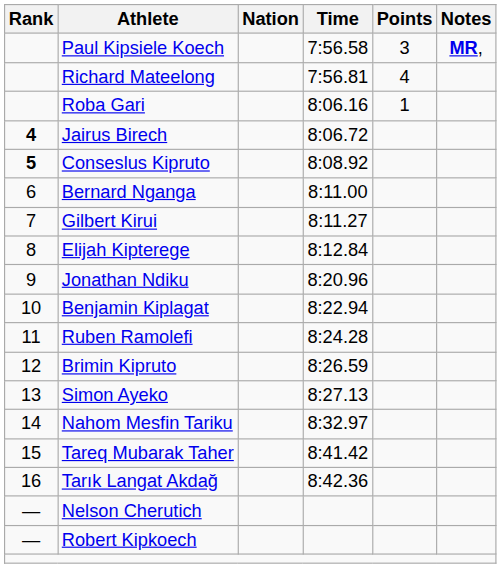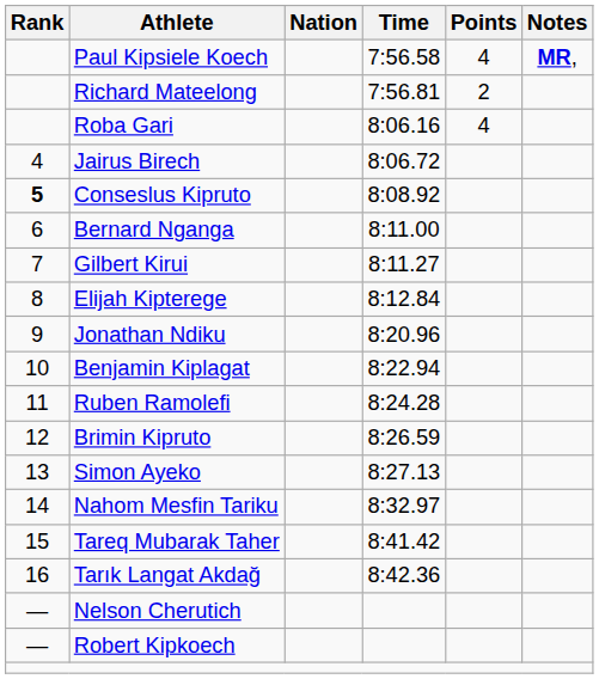Paul Kipsiele Koech | Points: 3 -> 4
Richard Mateelong | Points: 4 -> 2
Roba Gari | Points: 1 -> 4
Jairus Birech | Rank: bold -> normal
